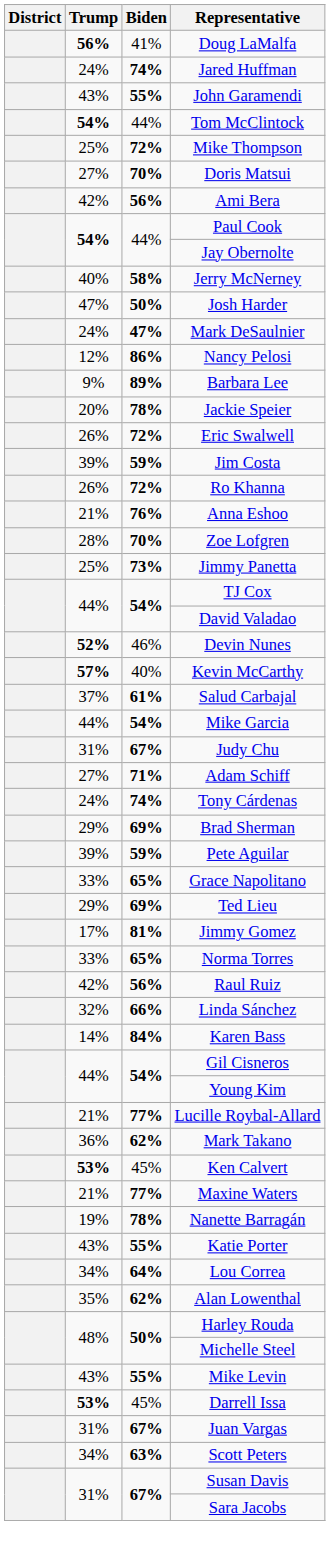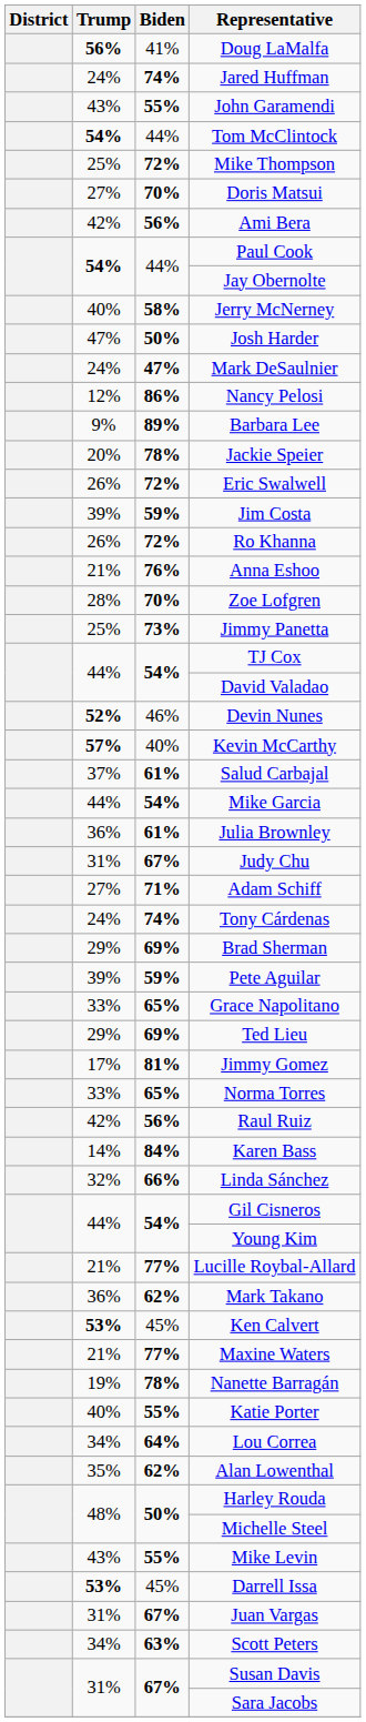+ row: 36% | 61% | Julia Brownley
rows swapped: Karen Bass <-> Linda Sánchez
Katie Porter | Trump: 43% -> 40%
